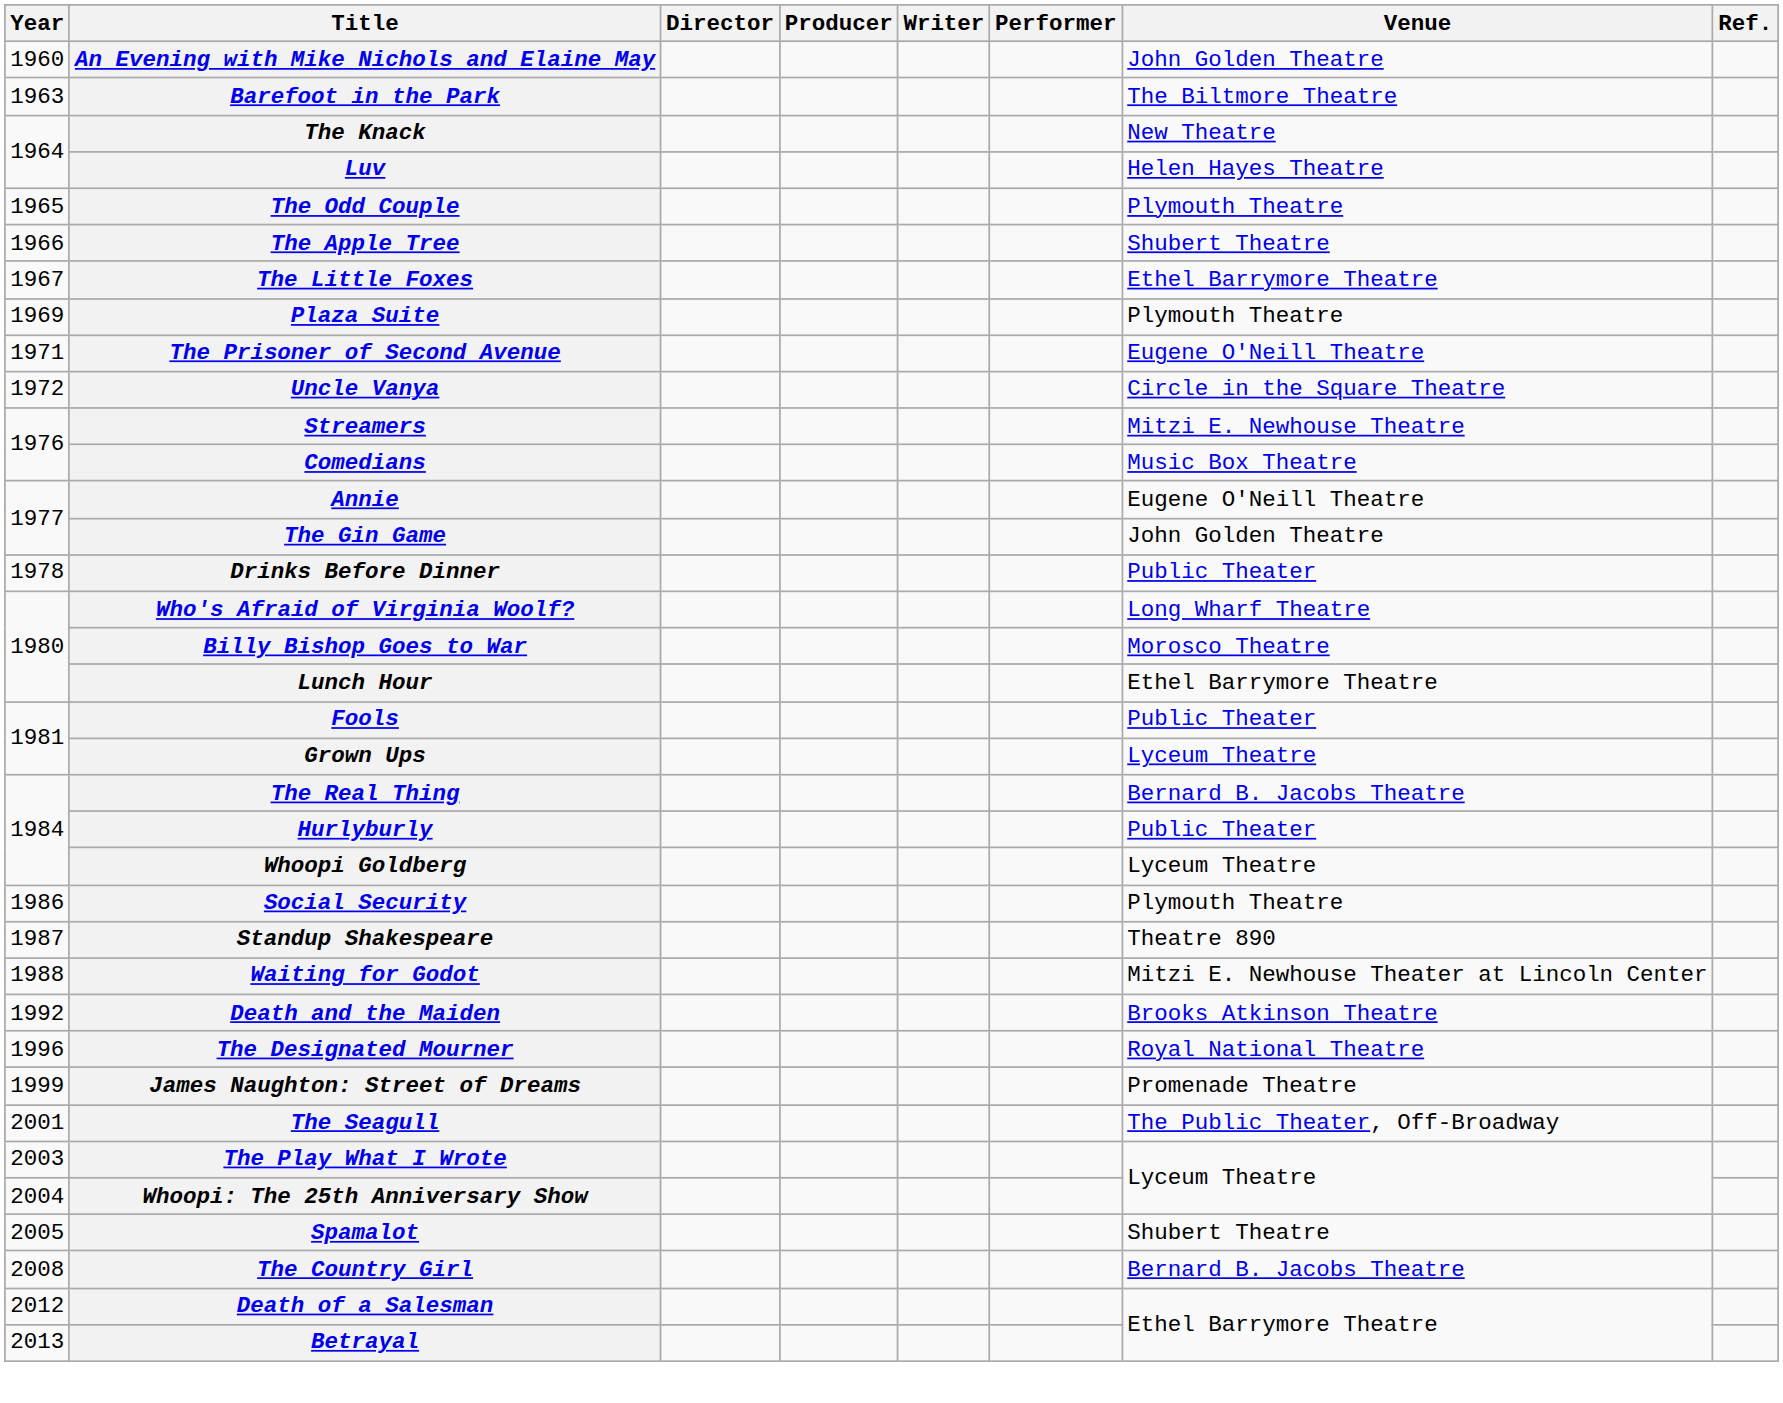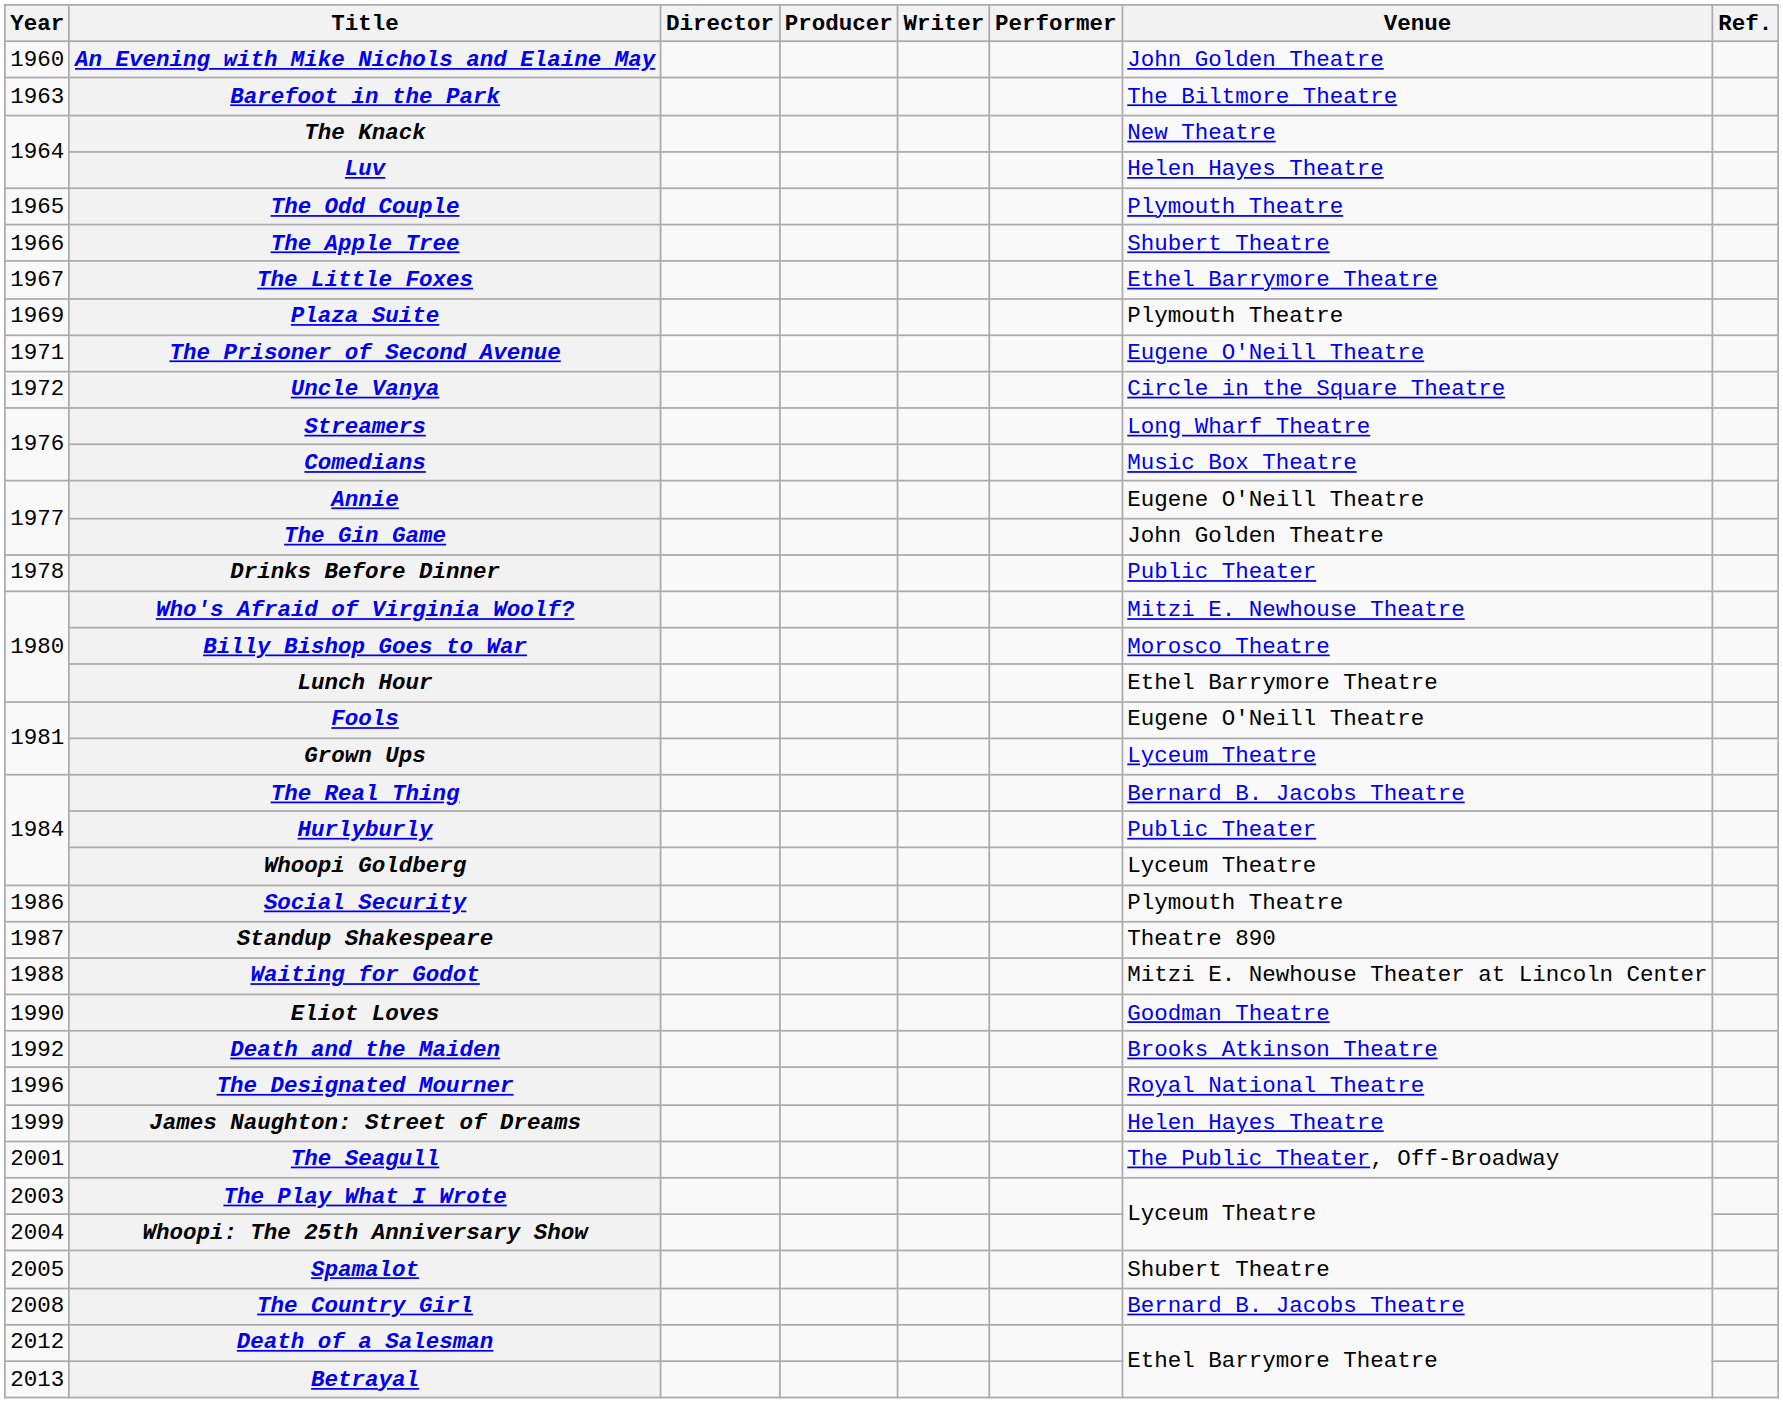Streamers | Venue: Mitzi E. Newhouse Theatre -> Long Wharf Theatre
Who's Afraid of Virginia Woolf? | Venue: Long Wharf Theatre -> Mitzi E. Newhouse Theatre
Fools | Venue: Public Theater -> Eugene O'Neill Theatre
+ row: 1990 | Eliot Loves | Goodman Theatre
James Naughton: Street of Dreams | Venue: Promenade Theatre -> Helen Hayes Theatre
